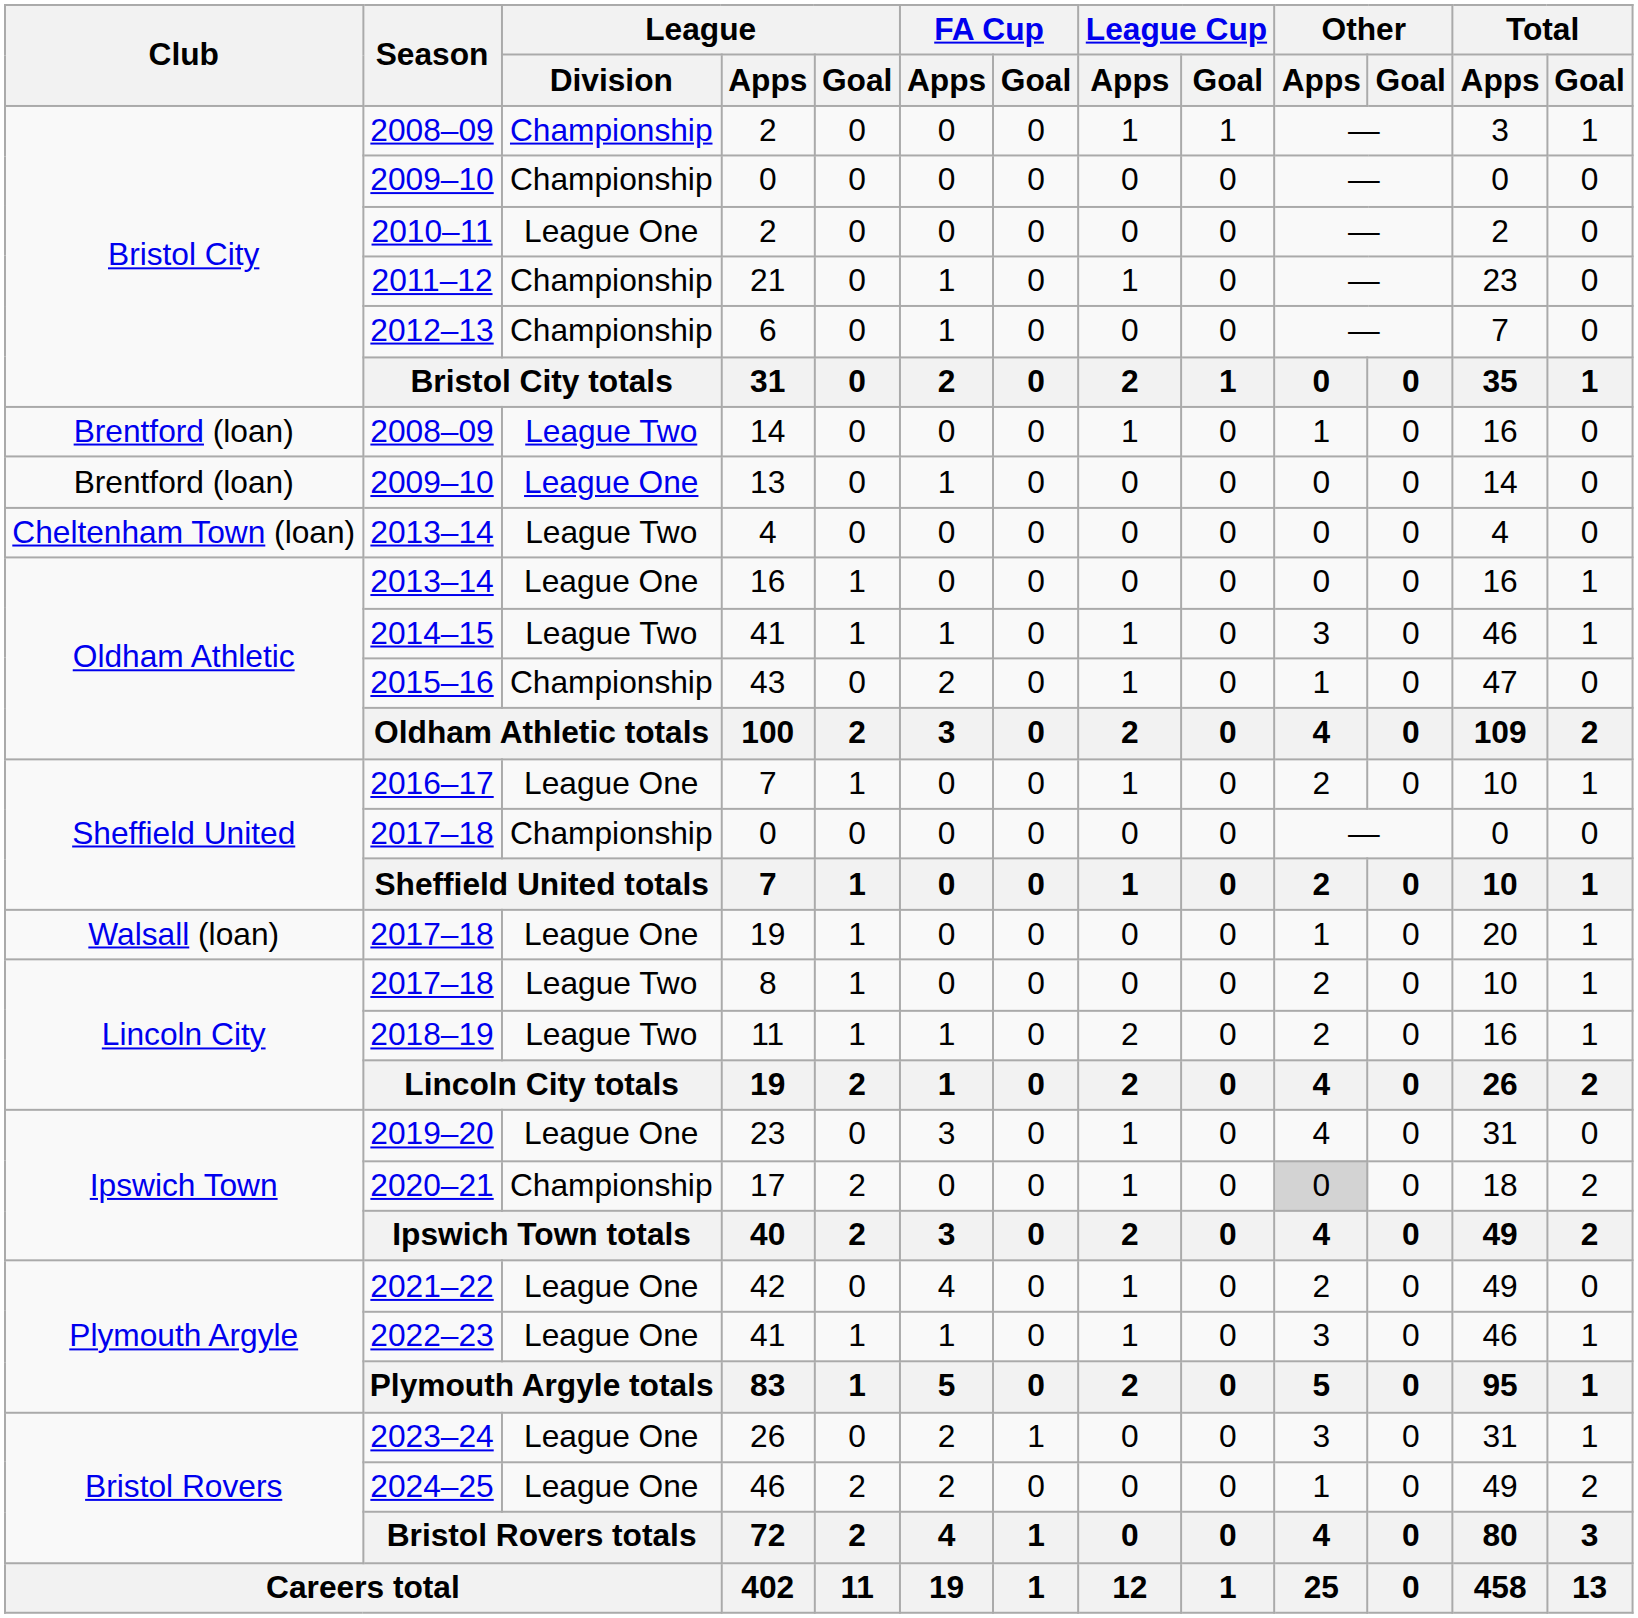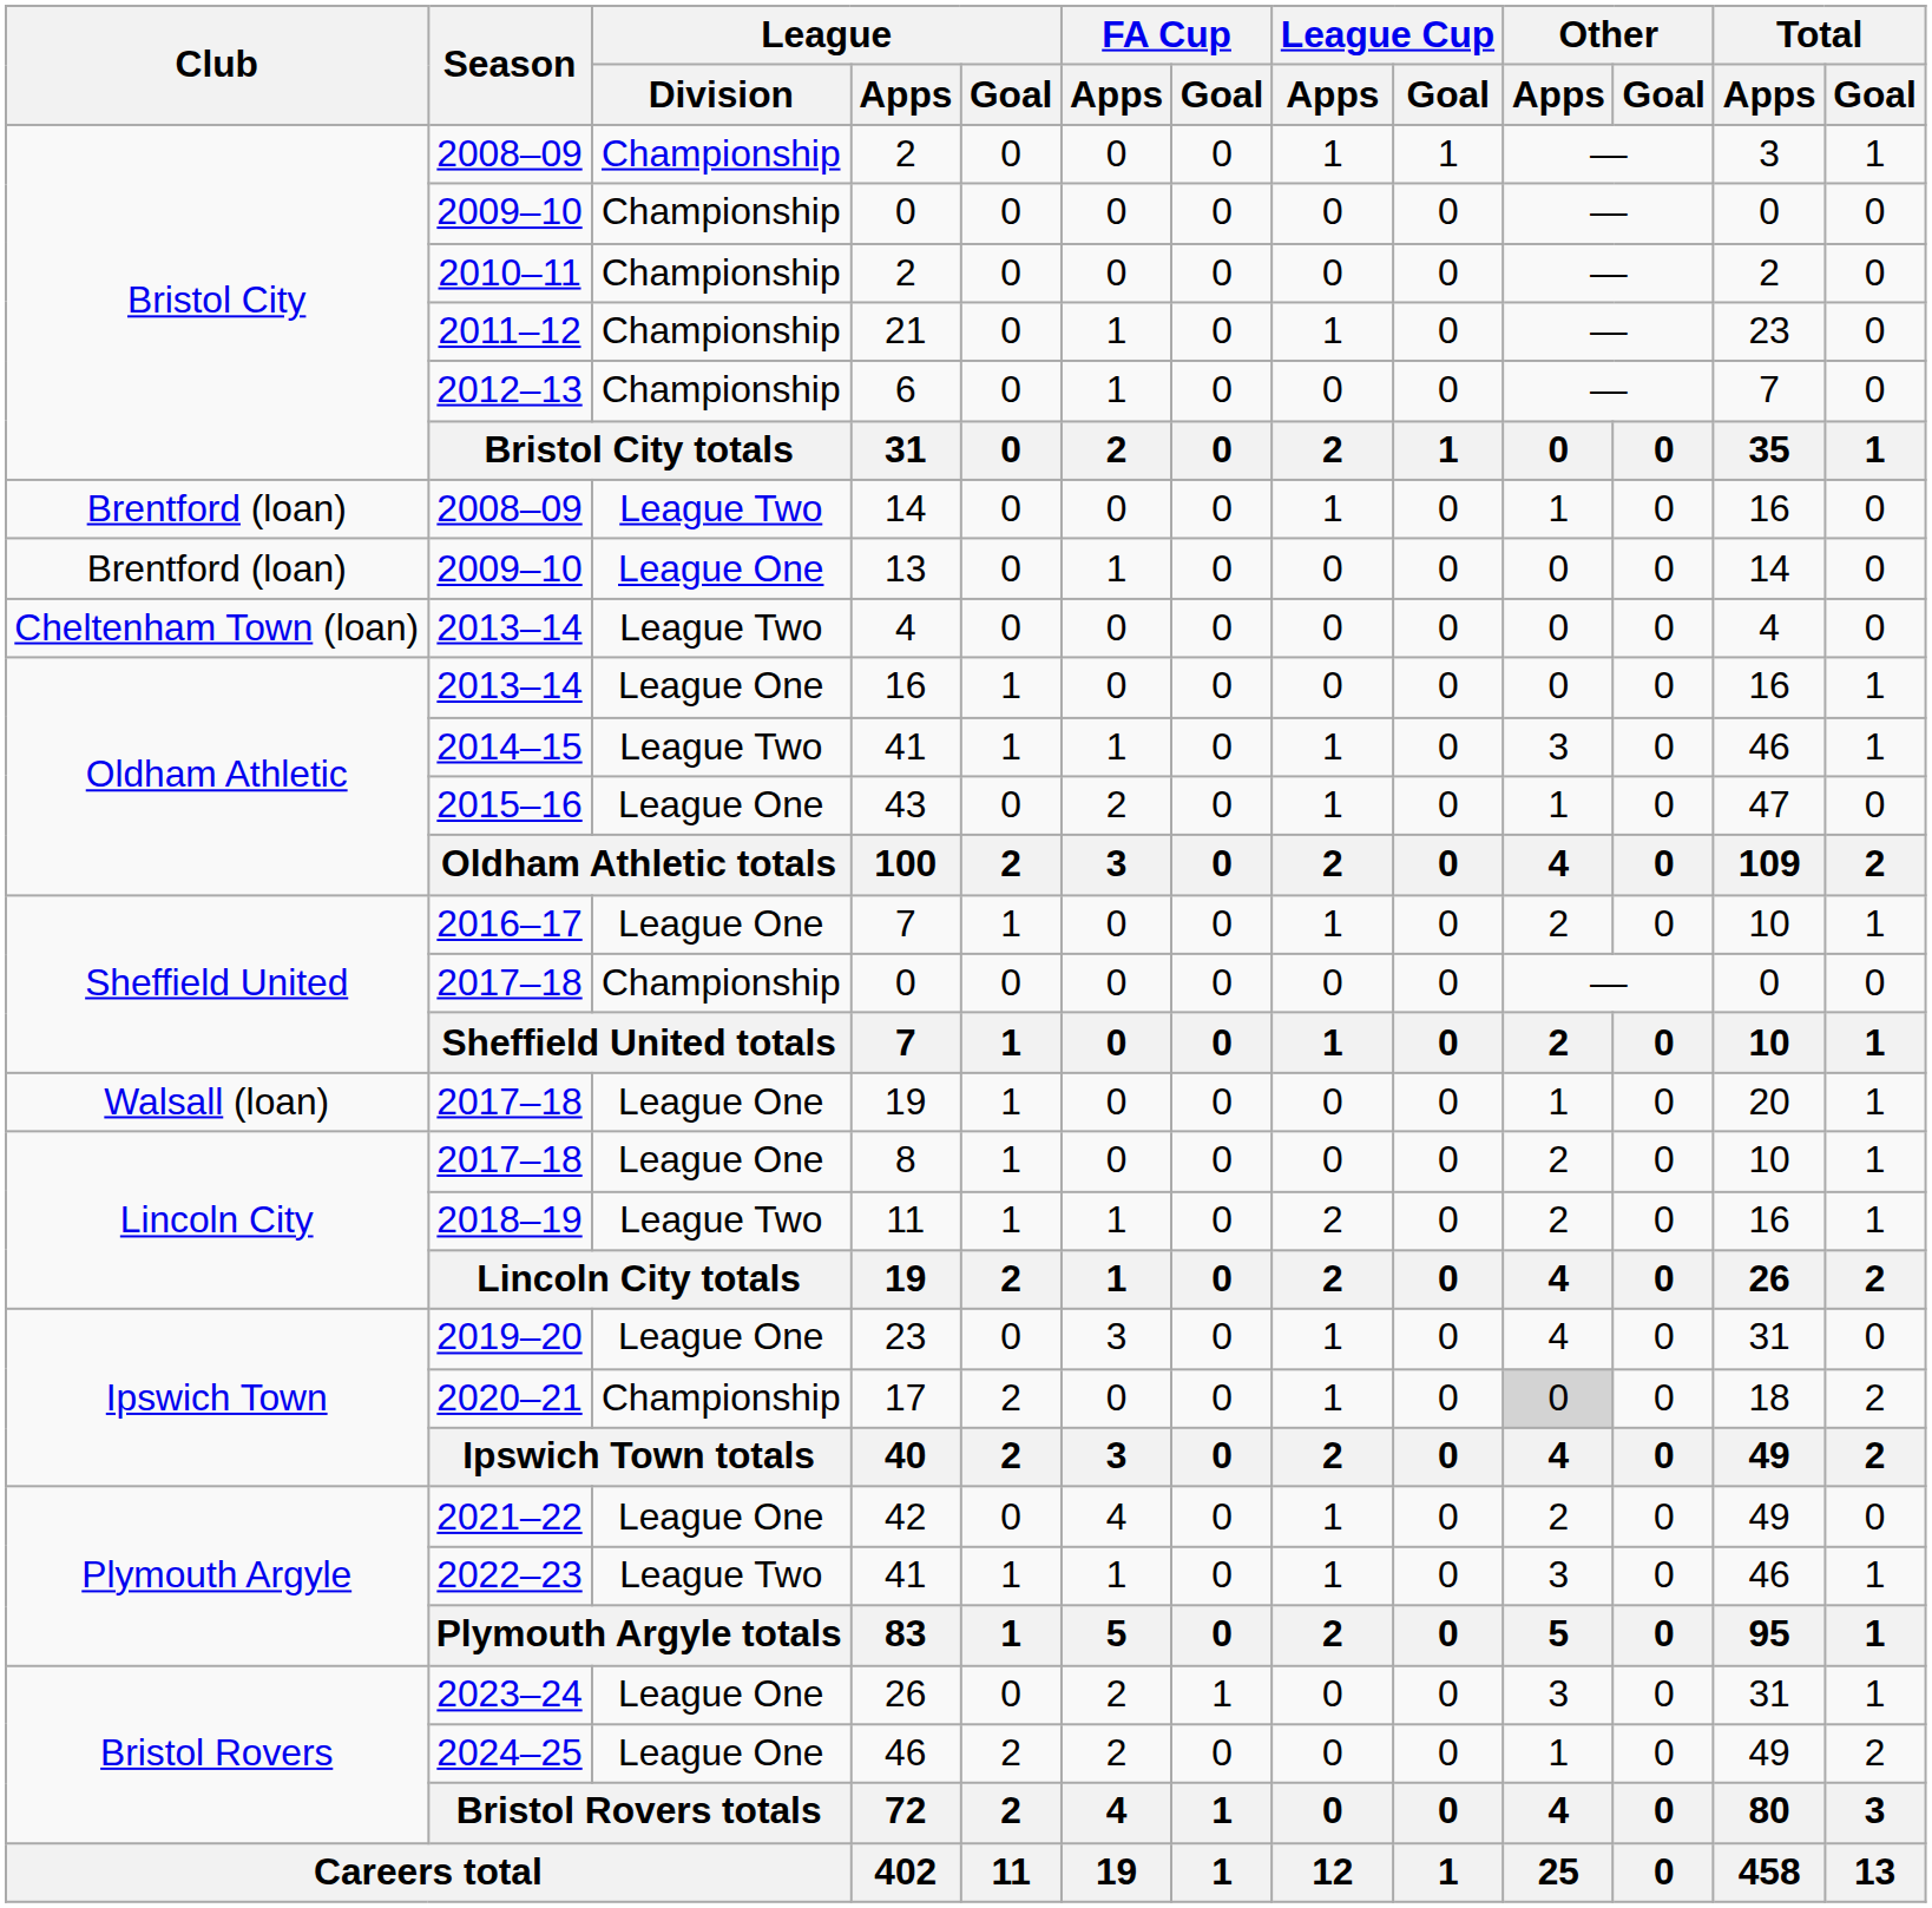2010–11 / 2 | League / Division: League One -> Championship
43 | League / Division: Championship -> League One
8 | League / Division: League Two -> League One
2022–23 / 41 | League / Division: League One -> League Two
